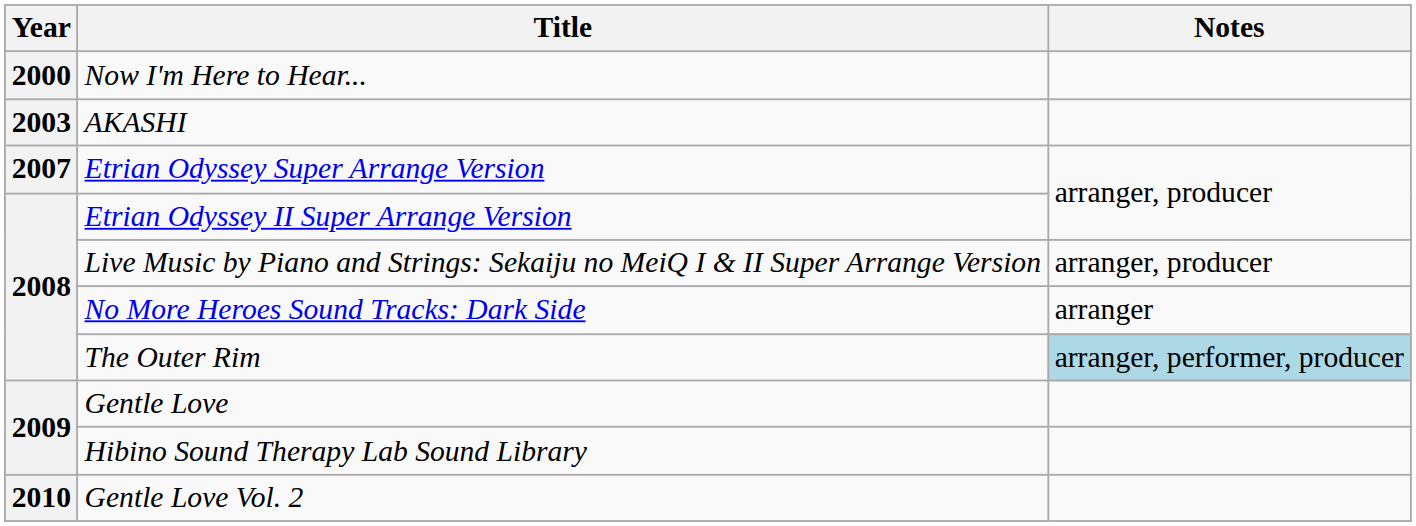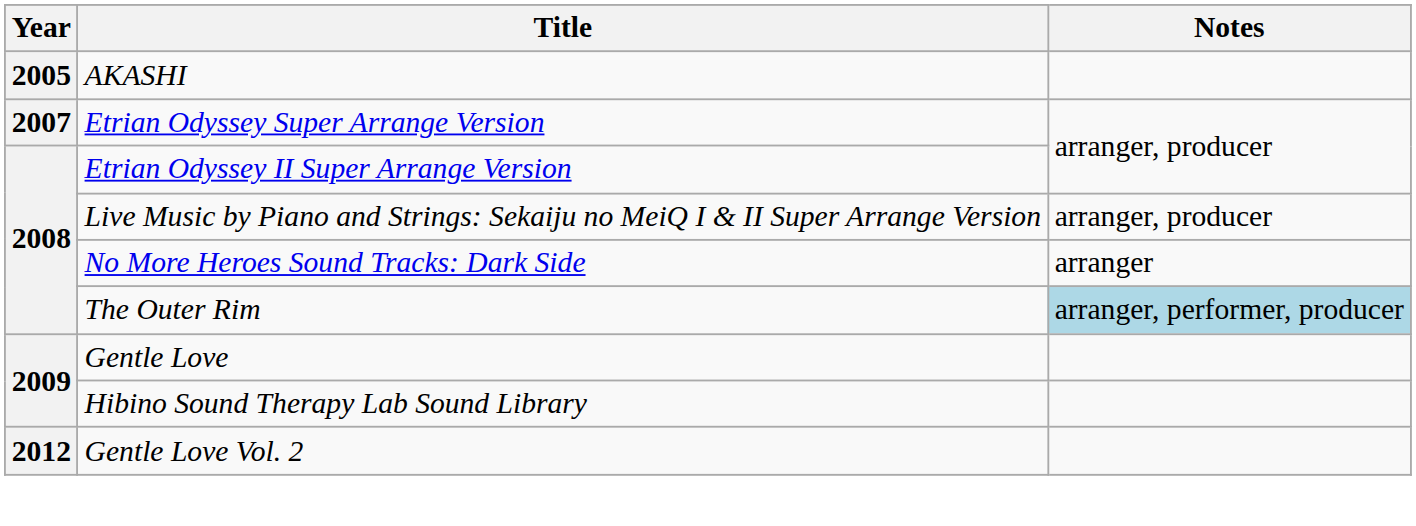- row: 2000 | Now I'm Here to Hear...
AKASHI | Year: 2003 -> 2005
Gentle Love Vol. 2 | Year: 2010 -> 2012
